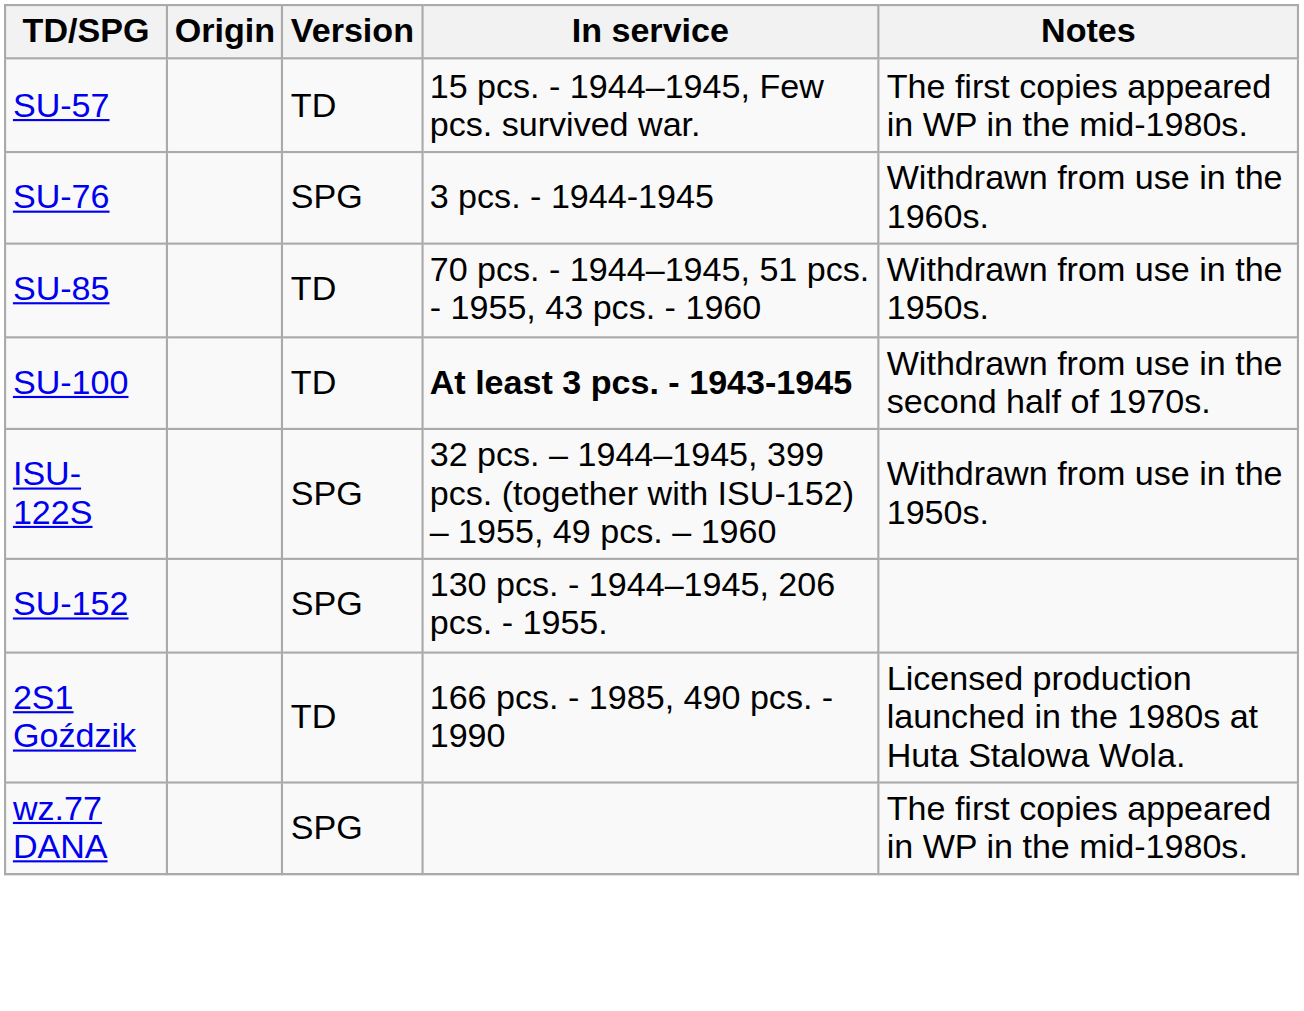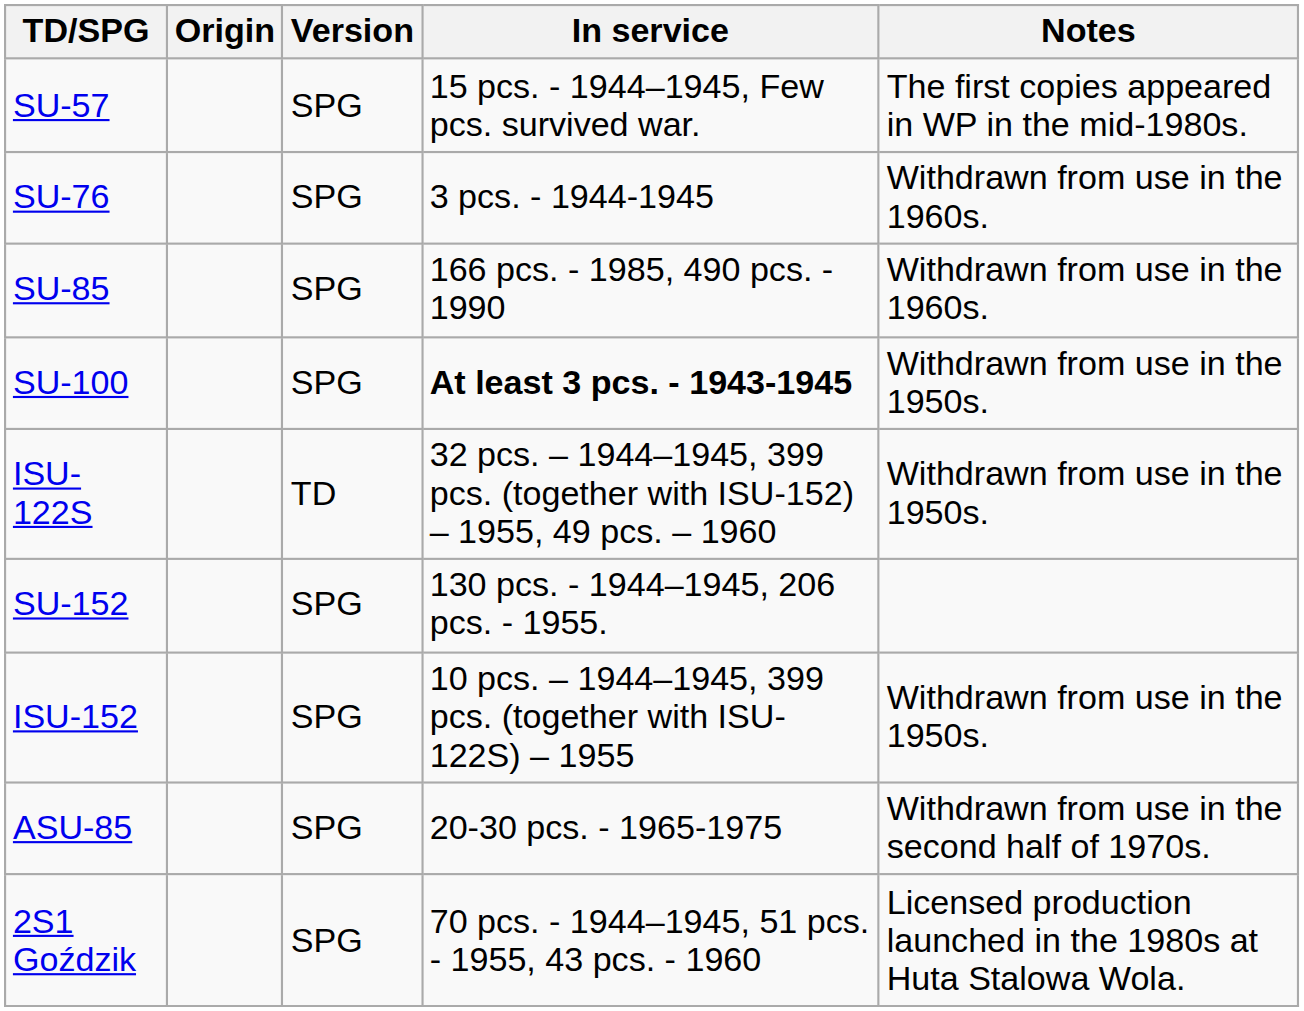SU-57 | Version: TD -> SPG
SU-85 | Version: TD -> SPG
SU-85 | In service: 70 pcs. - 1944–1945, 51 pcs. - 1955, 43 pcs. - 1960 -> 166 pcs. - 1985, 490 pcs. - 1990
SU-85 | Notes: Withdrawn from use in the 1950s. -> Withdrawn from use in the 1960s.
SU-100 | Version: TD -> SPG
SU-100 | Notes: Withdrawn from use in the second half of 1970s. -> Withdrawn from use in the 1950s.
ISU-122S | Version: SPG -> TD
+ row: ISU-152 | SPG | 10 pcs. – 1944–1945, 399 pcs. (together with ISU-122S) – 1955 | Withdrawn from use in the 1950s.
+ row: ASU-85 | SPG | 20-30 pcs. - 1965-1975 | Withdrawn from use in the second half of 1970s.
2S1 Goździk | Version: TD -> SPG
2S1 Goździk | In service: 166 pcs. - 1985, 490 pcs. - 1990 -> 70 pcs. - 1944–1945, 51 pcs. - 1955, 43 pcs. - 1960
- row: wz.77 DANA | SPG | The first copies appeared in WP in the mid-1980s.
